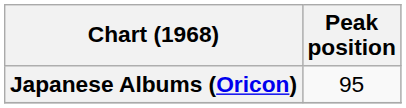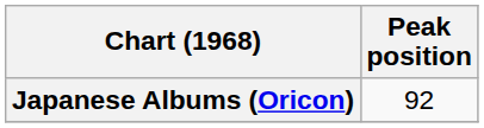Japanese Albums (Oricon) | Peak position: 95 -> 92
